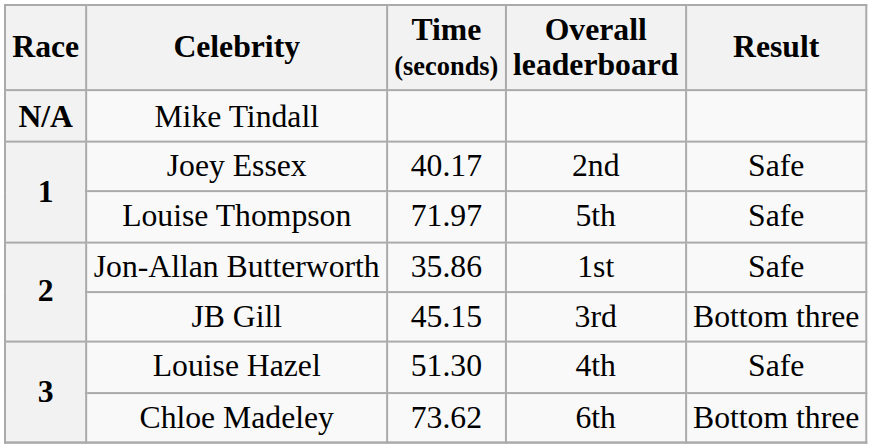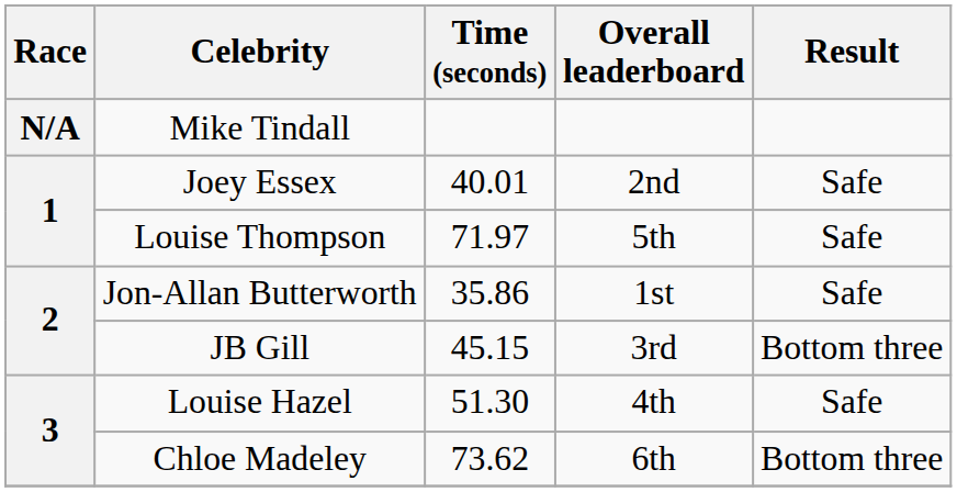Joey Essex | Time (seconds): 40.17 -> 40.01
